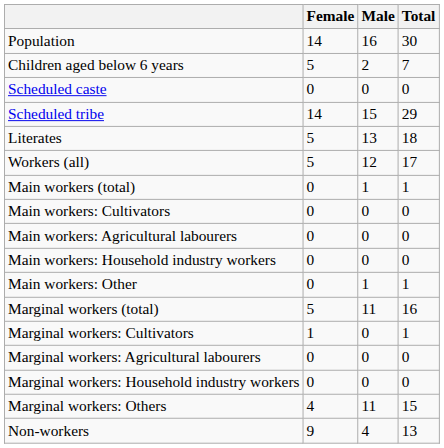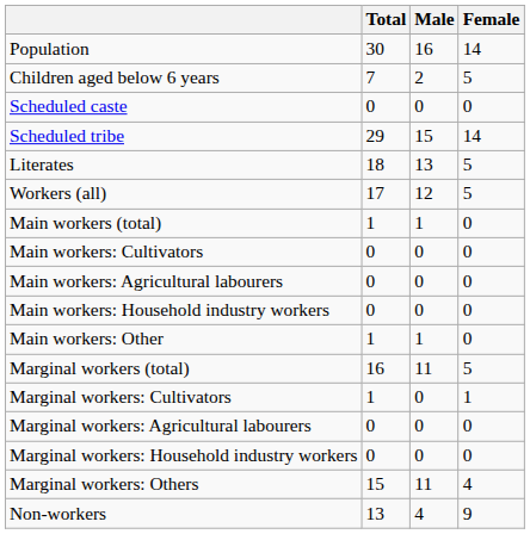columns swapped: Total <-> Female
